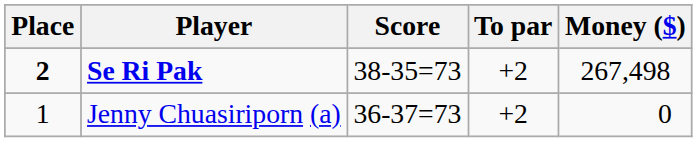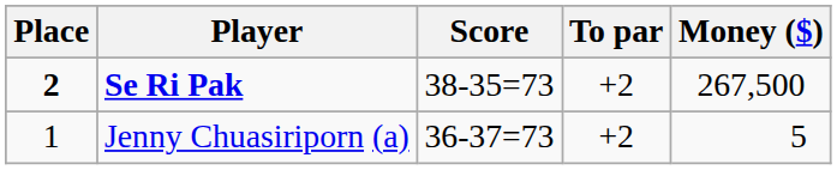Se Ri Pak | Money ($): 267,498 -> 267,500
Jenny Chuasiriporn (a) | Money ($): 0 -> 5
